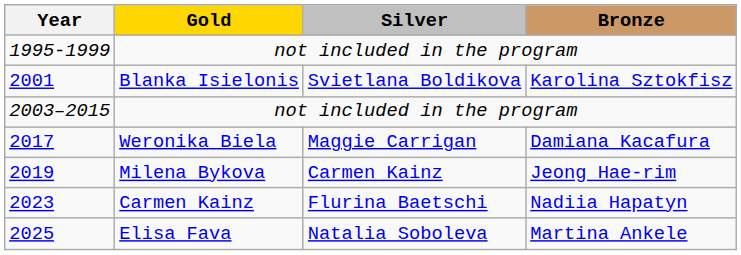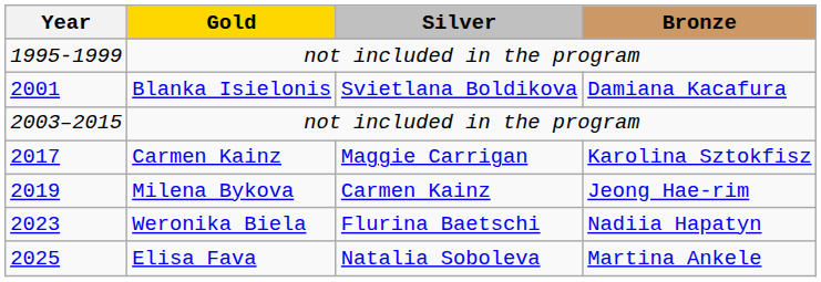2001 | Bronze: Karolina Sztokfisz -> Damiana Kacafura
2017 | Gold: Weronika Biela -> Carmen Kainz
2017 | Bronze: Damiana Kacafura -> Karolina Sztokfisz
2023 | Gold: Carmen Kainz -> Weronika Biela
